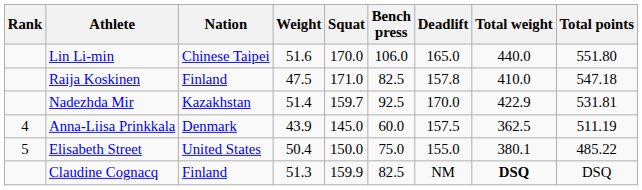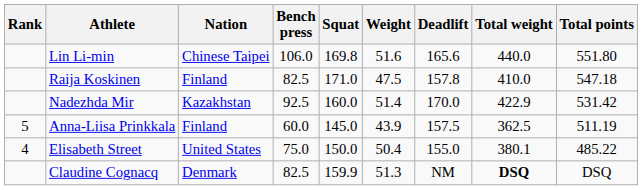columns swapped: Weight <-> Bench press
Lin Li-min | Squat: 170.0 -> 169.8
Lin Li-min | Deadlift: 165.0 -> 165.6
Nadezhda Mir | Squat: 159.7 -> 160.0
Nadezhda Mir | Total points: 531.81 -> 531.42
Anna-Liisa Prinkkala | Rank: 4 -> 5
Anna-Liisa Prinkkala | Nation: Denmark -> Finland
Elisabeth Street | Rank: 5 -> 4
Claudine Cognacq | Nation: Finland -> Denmark
